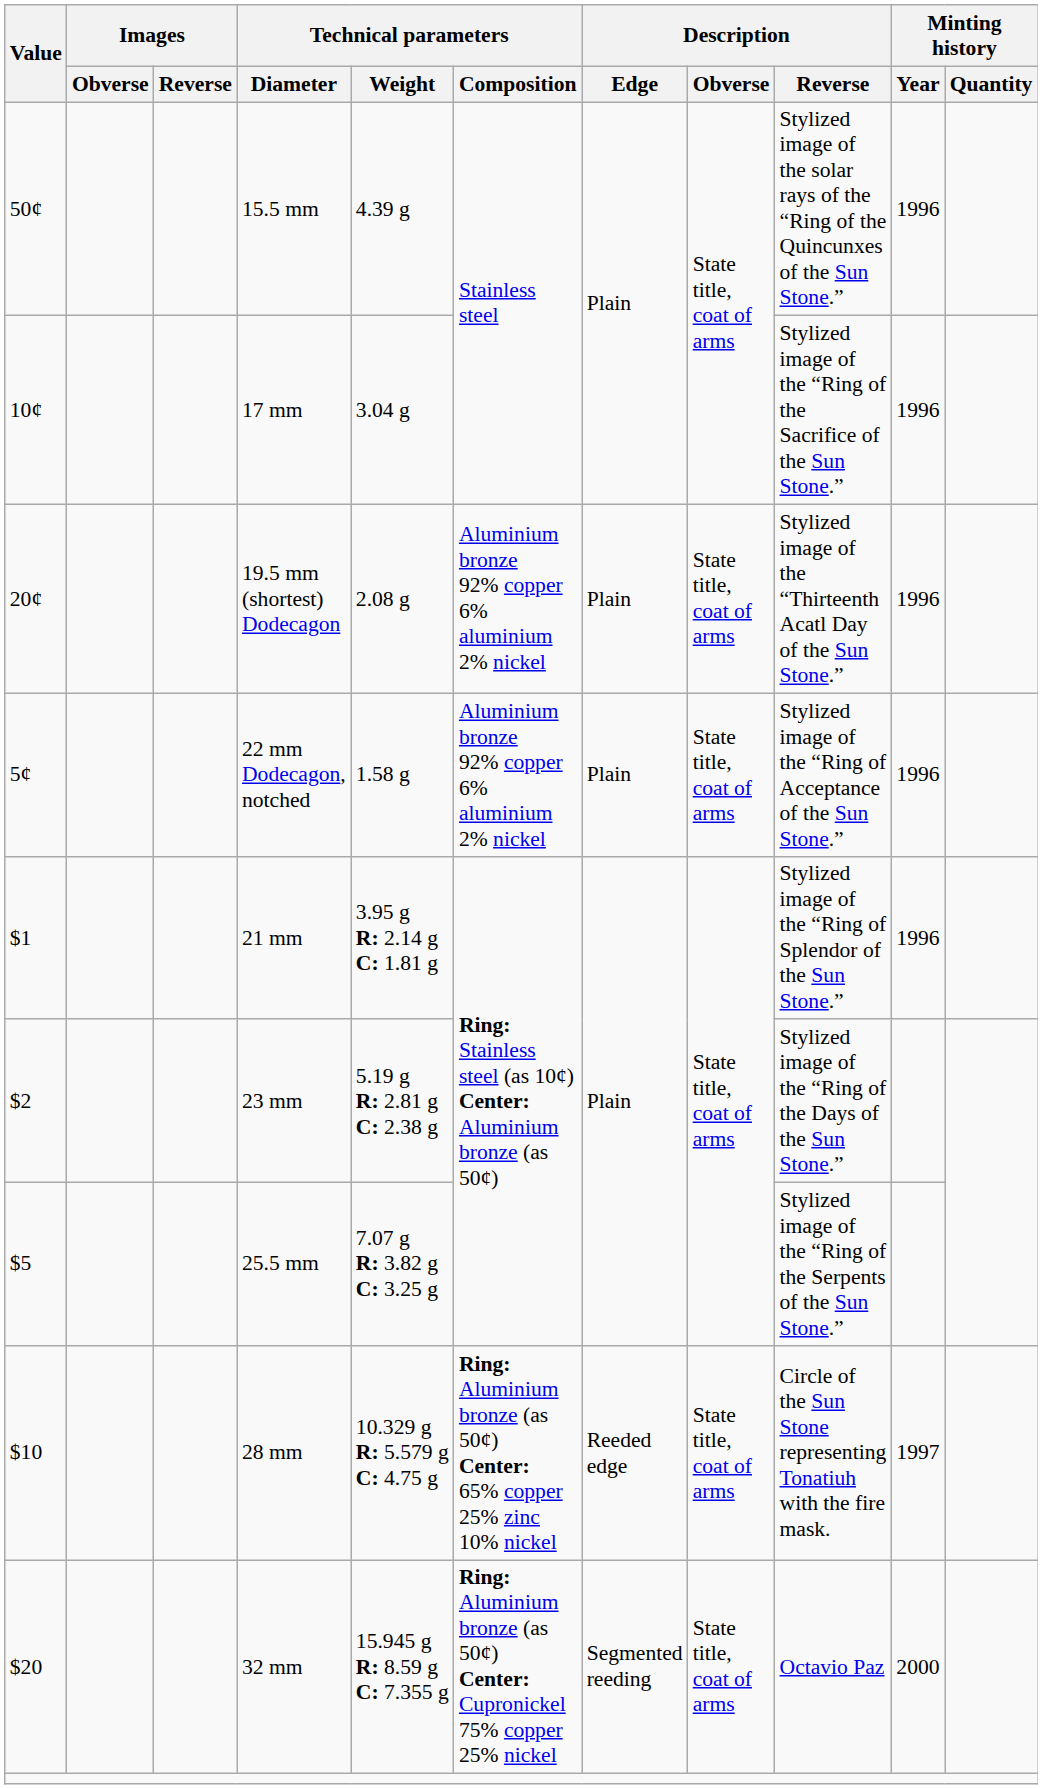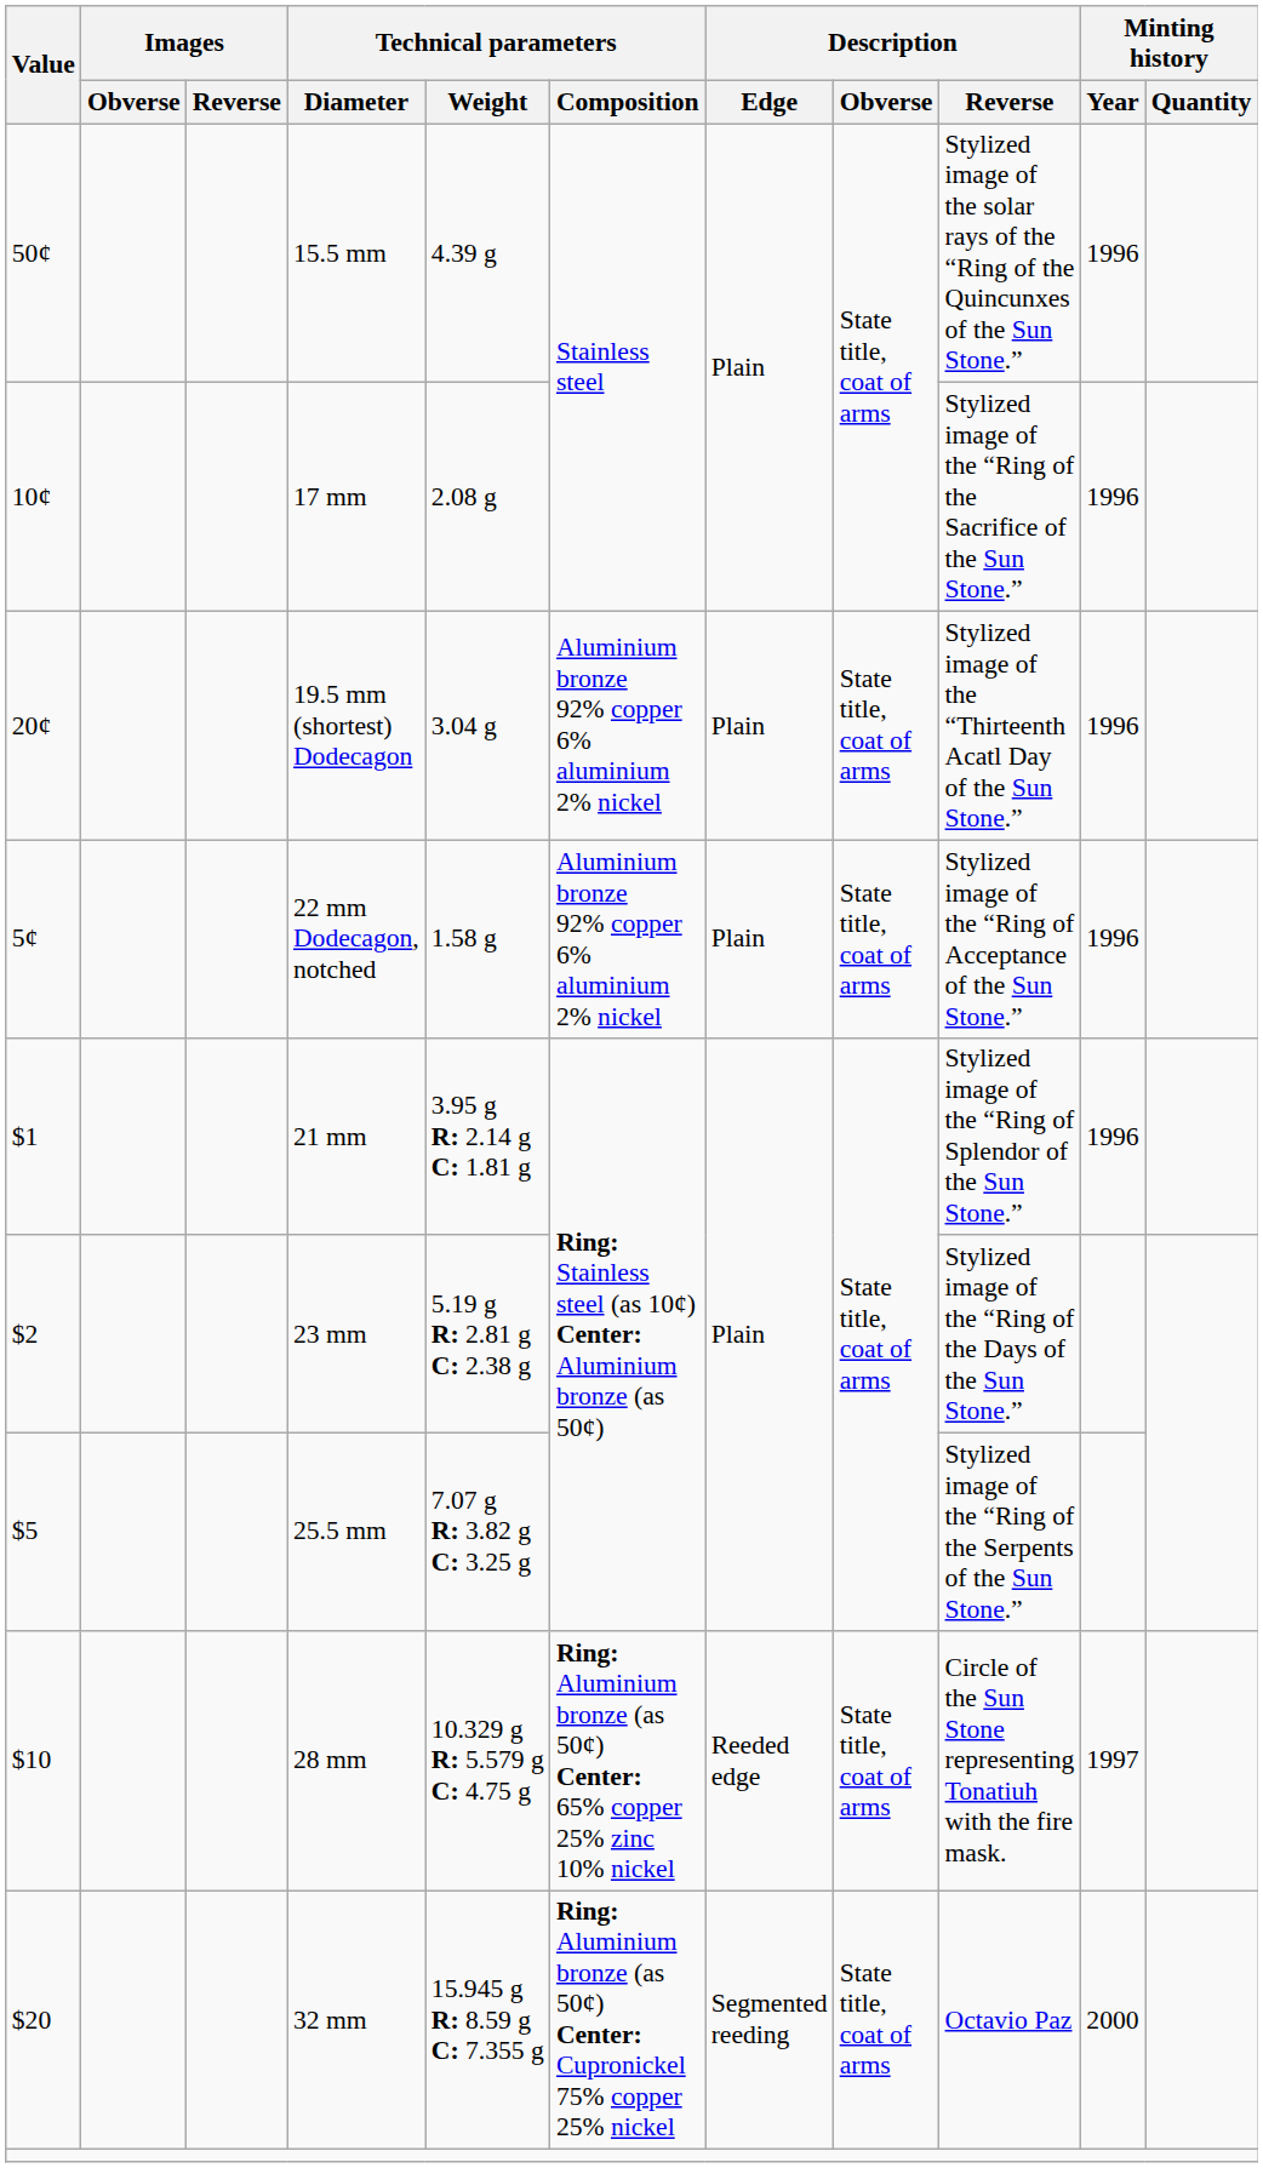17 mm | Technical parameters / Weight: 3.04 g -> 2.08 g
19.5 mm (shortest) Dodecagon | Technical parameters / Weight: 2.08 g -> 3.04 g
